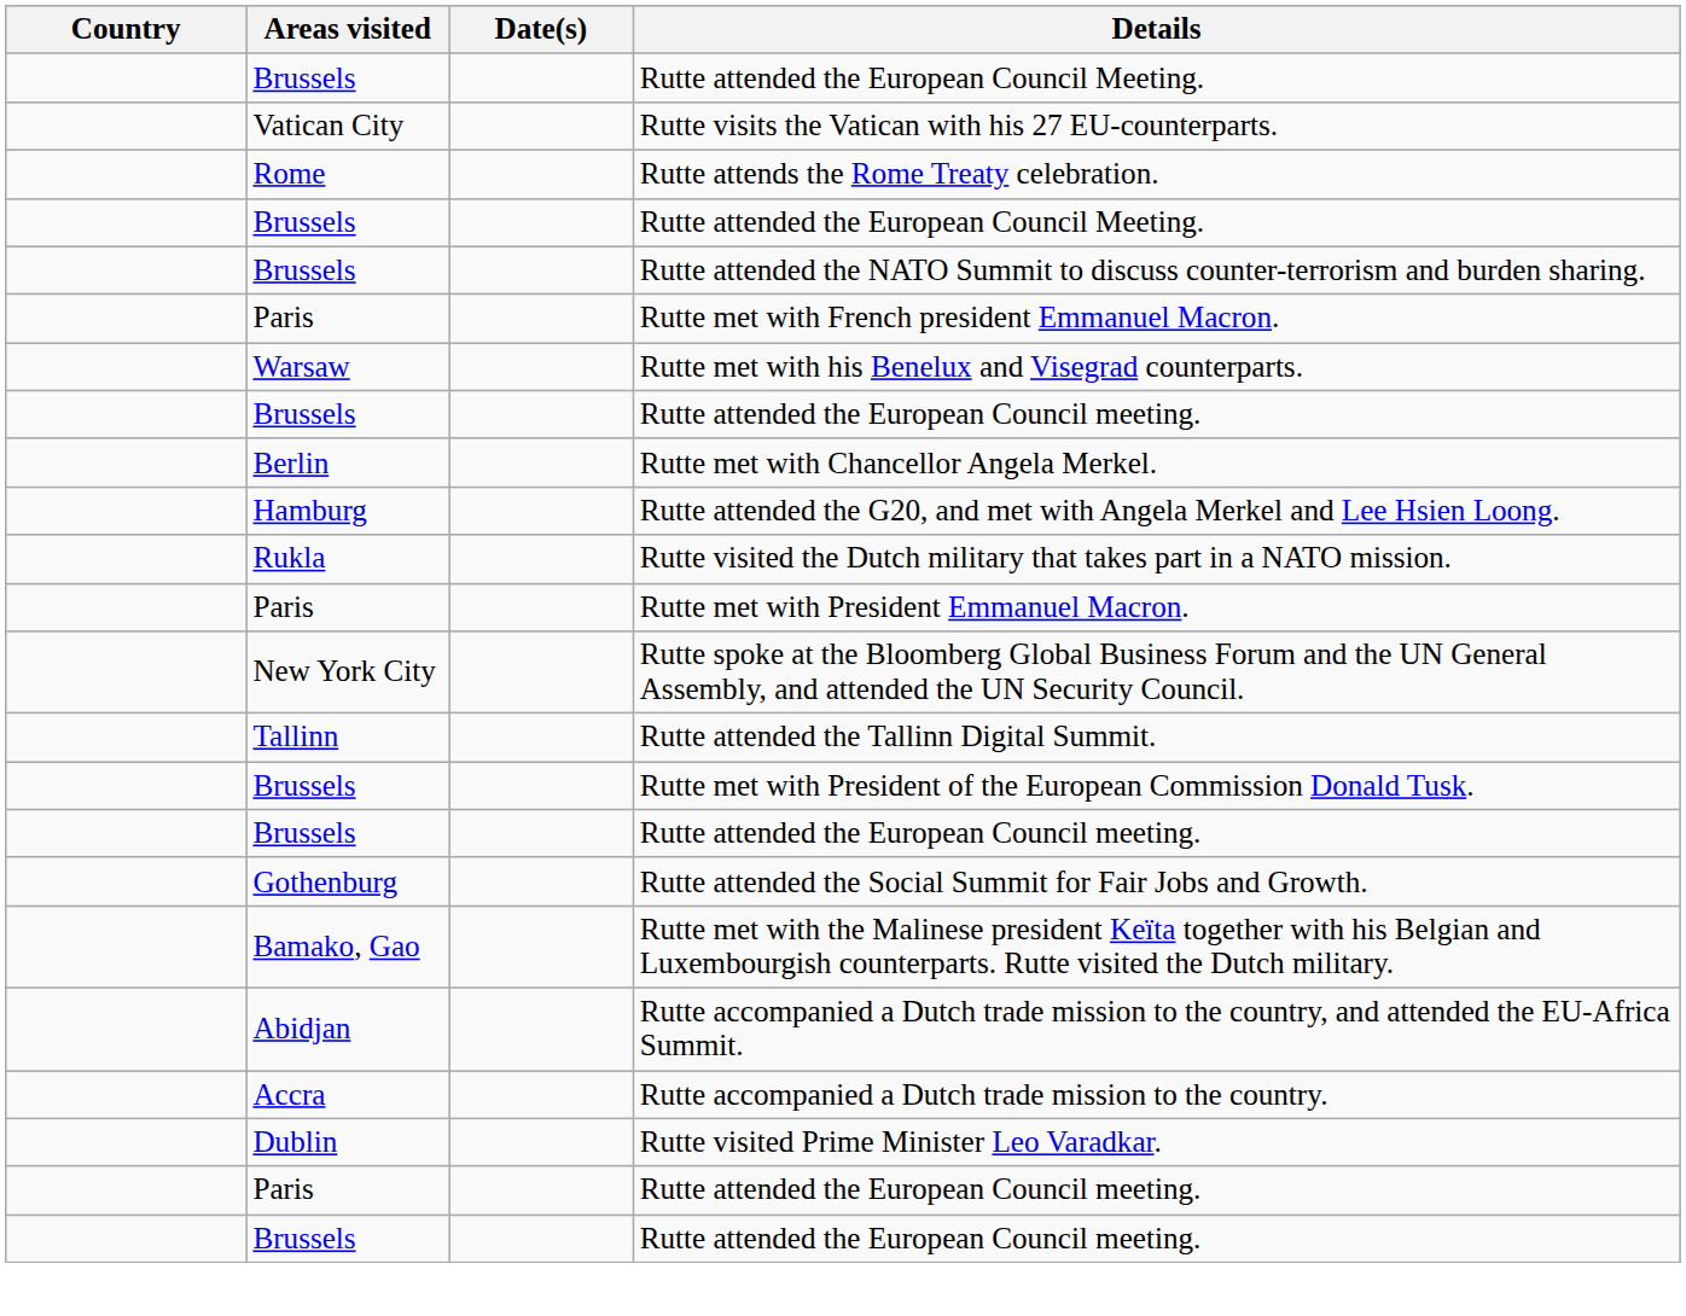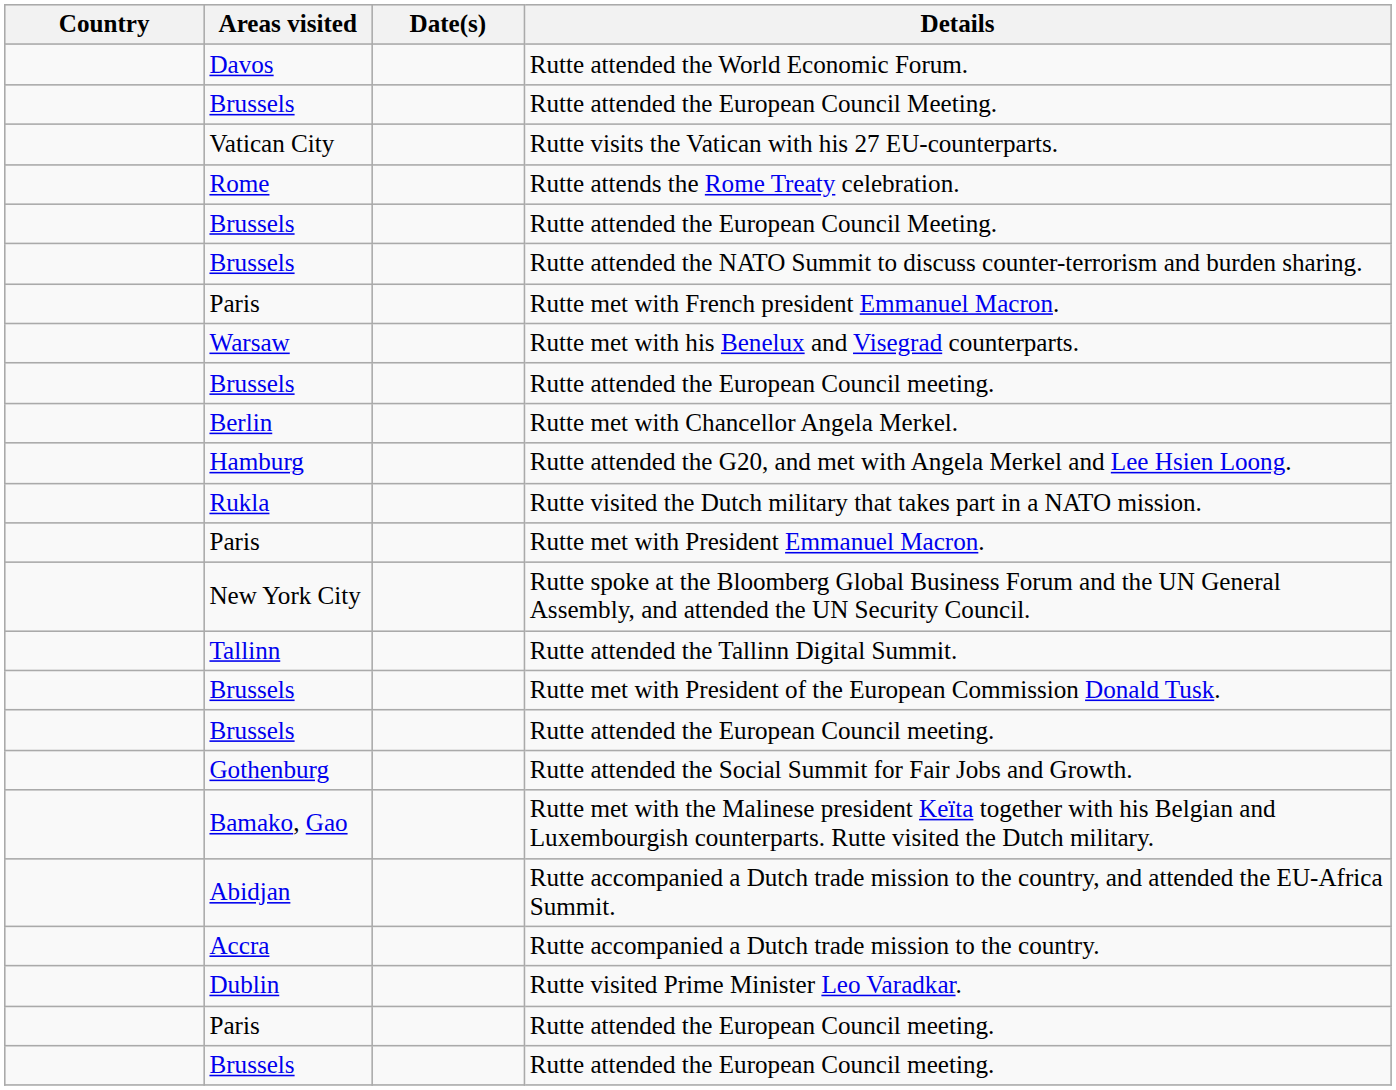+ row: Davos | Rutte attended the World Economic Forum.
